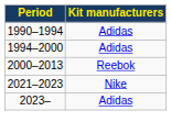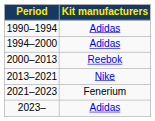+ row: 2013–2021 | Nike
2021–2023 | Kit manufacturers: Nike -> Fenerium
